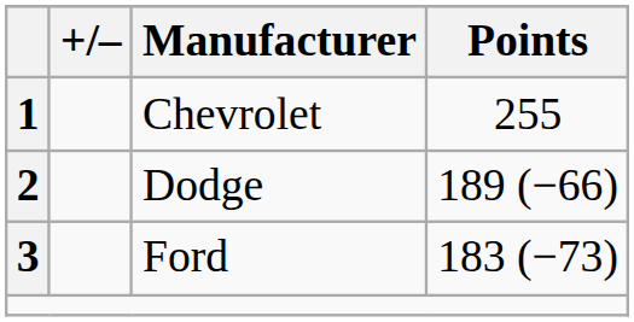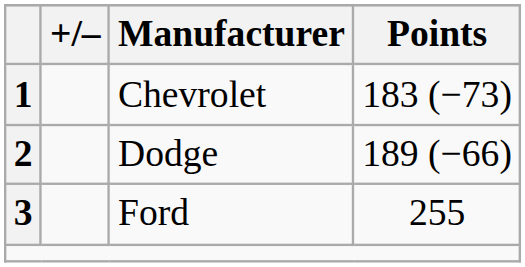Chevrolet | Points: 255 -> 183 (−73)
Ford | Points: 183 (−73) -> 255
